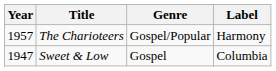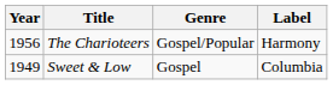The Charioteers | Year: 1957 -> 1956
Sweet & Low | Year: 1947 -> 1949
